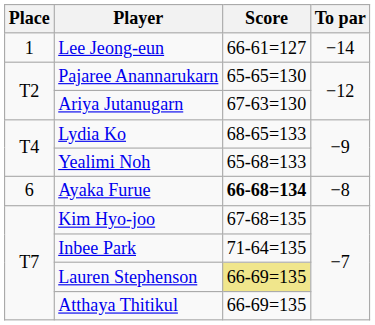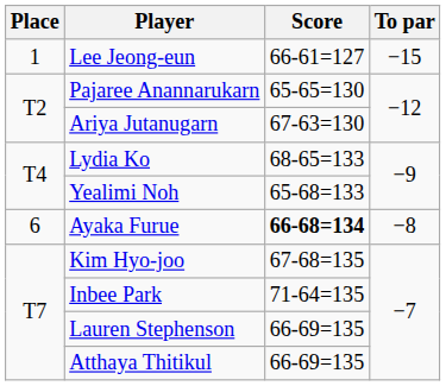Lee Jeong-eun | To par: −14 -> −15
Lauren Stephenson | Score: khaki background -> no background
